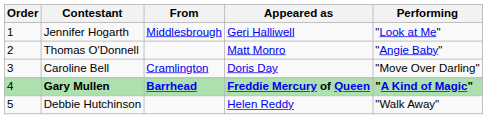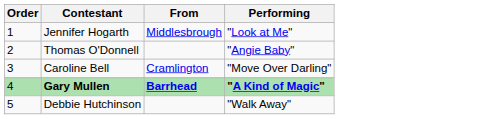- column: Appeared as | Geri Halliwell | Matt Monro | Doris Day | Freddie Mercury of Queen | Helen Reddy
